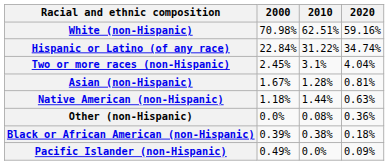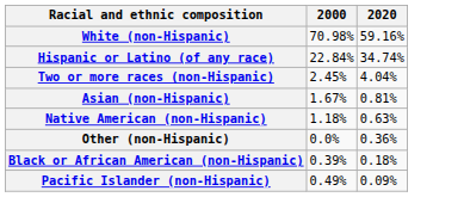- column: 2010 | 62.51% | 31.22% | 3.1% | 1.28% | 1.44% | 0.08% | 0.38% | 0.0%
